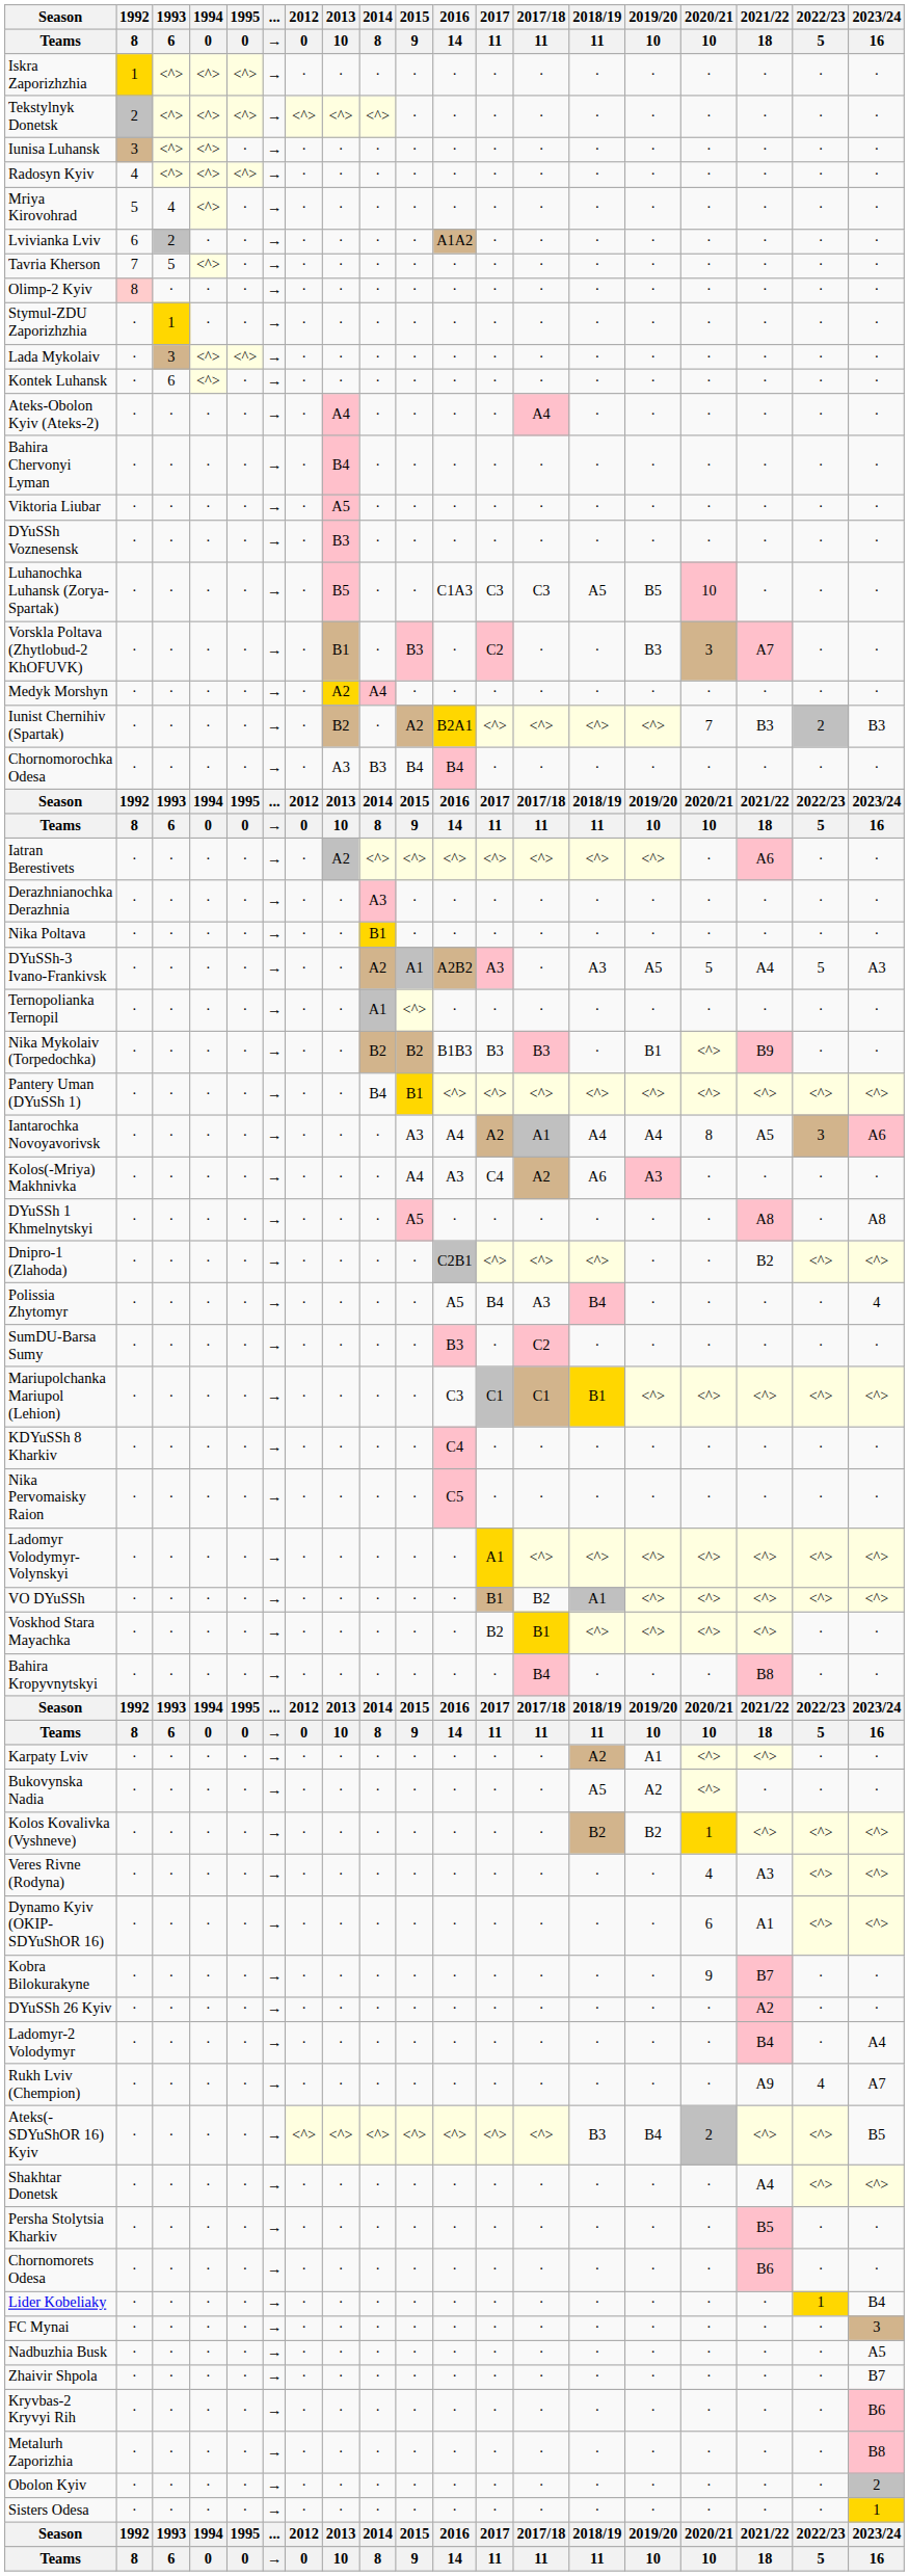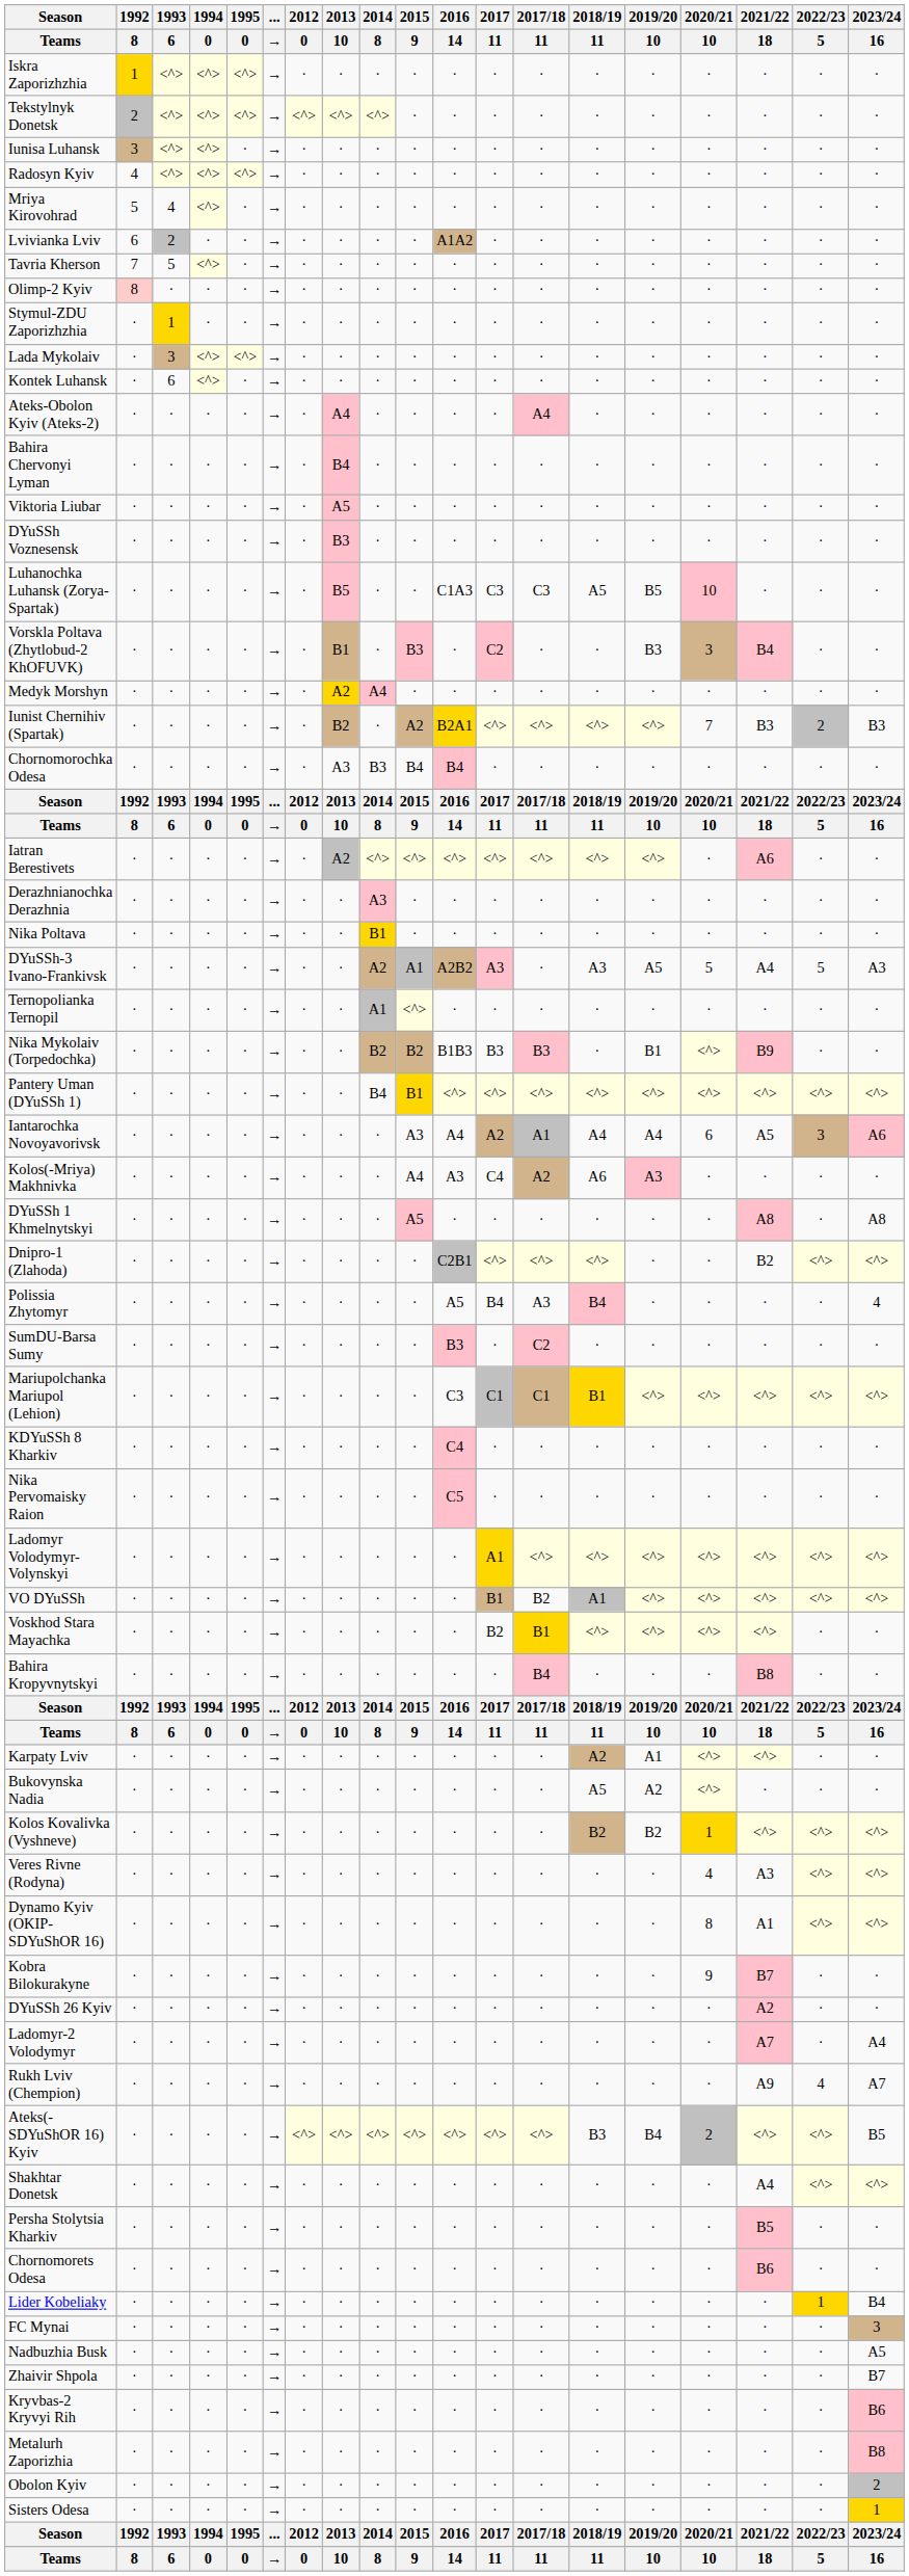Vorskla Poltava (Zhytlobud-2 KhOFUVK) | 2021/22 / 18: A7 -> B4
Iantarochka Novoyavorivsk | 2020/21 / 10: 8 -> 6
Dynamo Kyiv (OKIP-SDYuShOR 16) | 2020/21 / 10: 6 -> 8
Ladomyr-2 Volodymyr | 2021/22 / 18: B4 -> A7
